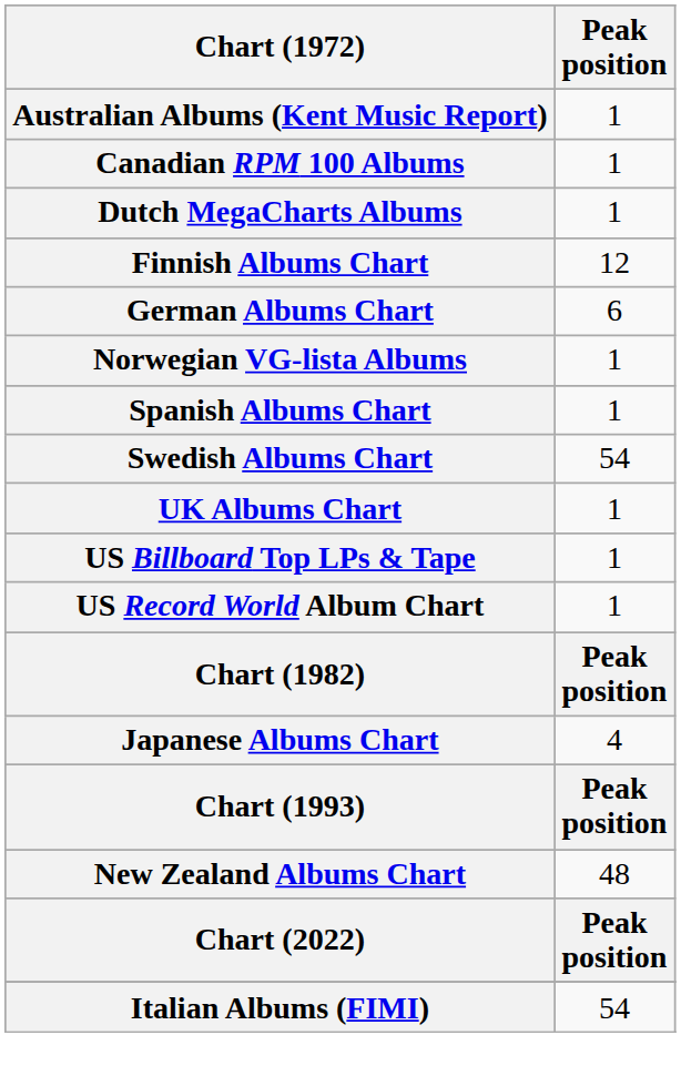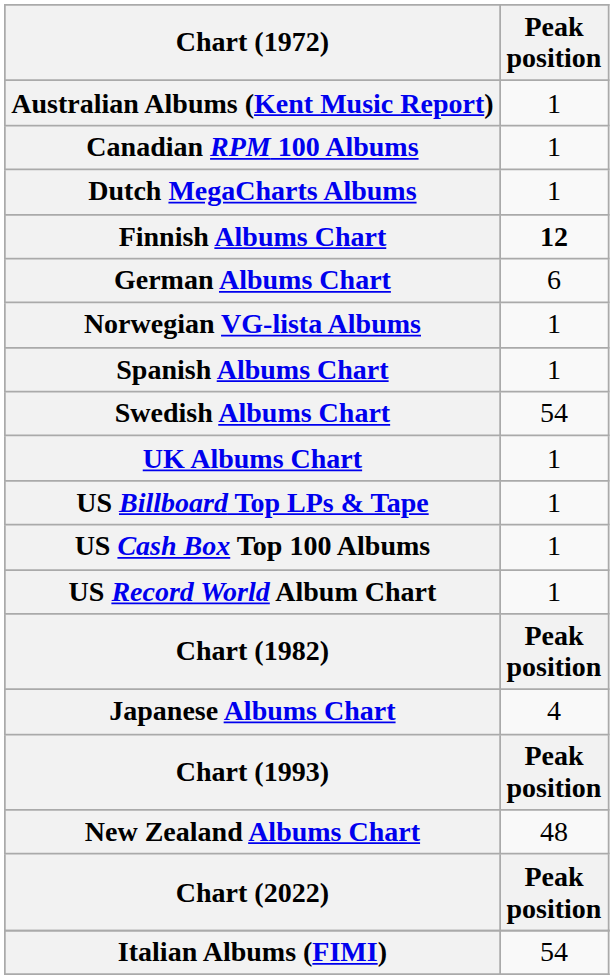Finnish Albums Chart | Peak position: normal -> bold
+ row: US Cash Box Top 100 Albums | 1
